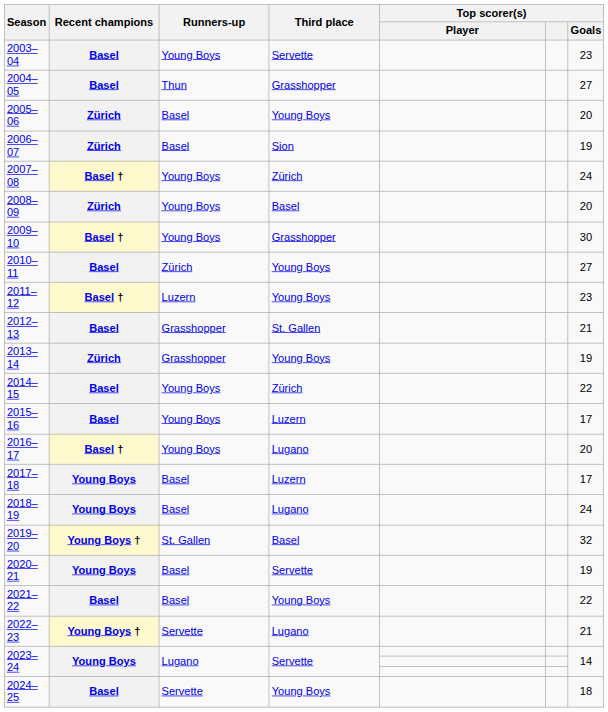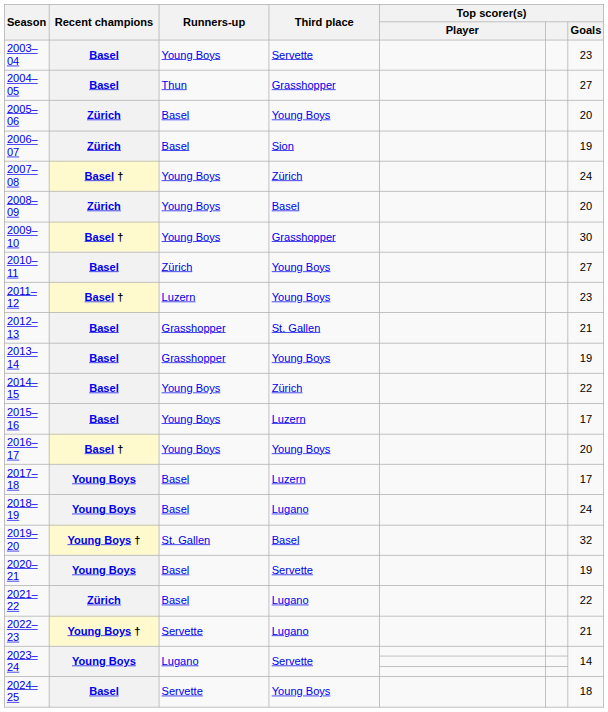2013–14 | Recent champions: Zürich -> Basel
2016–17 | Third place: Lugano -> Young Boys
2021–22 | Recent champions: Basel -> Zürich
2021–22 | Third place: Young Boys -> Lugano
